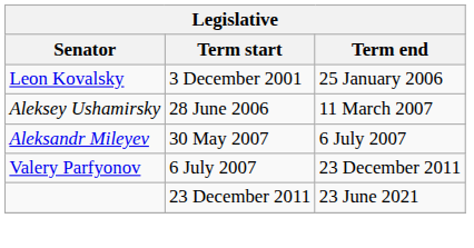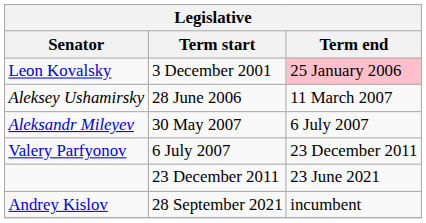Leon Kovalsky | Term end: no background -> pink background
+ row: Andrey Kislov | 28 September 2021 | incumbent
